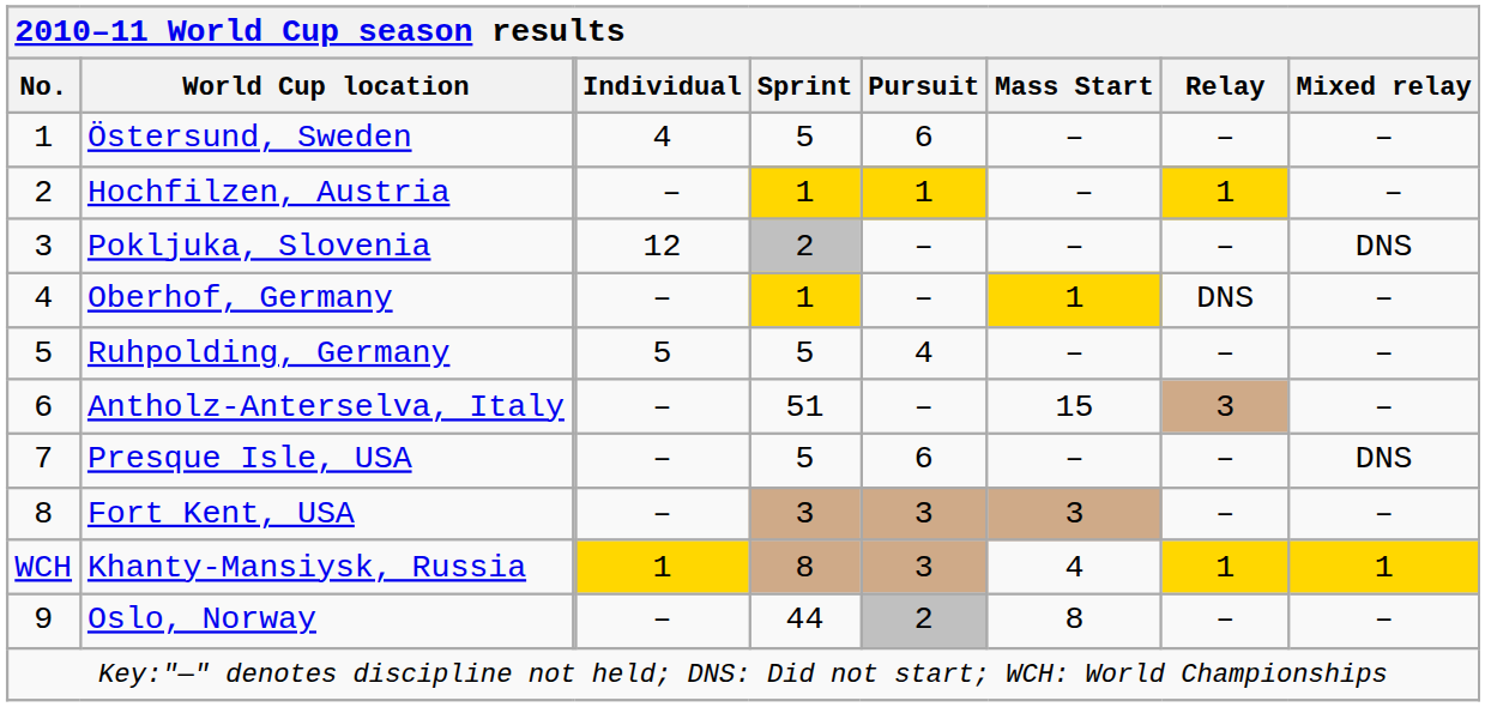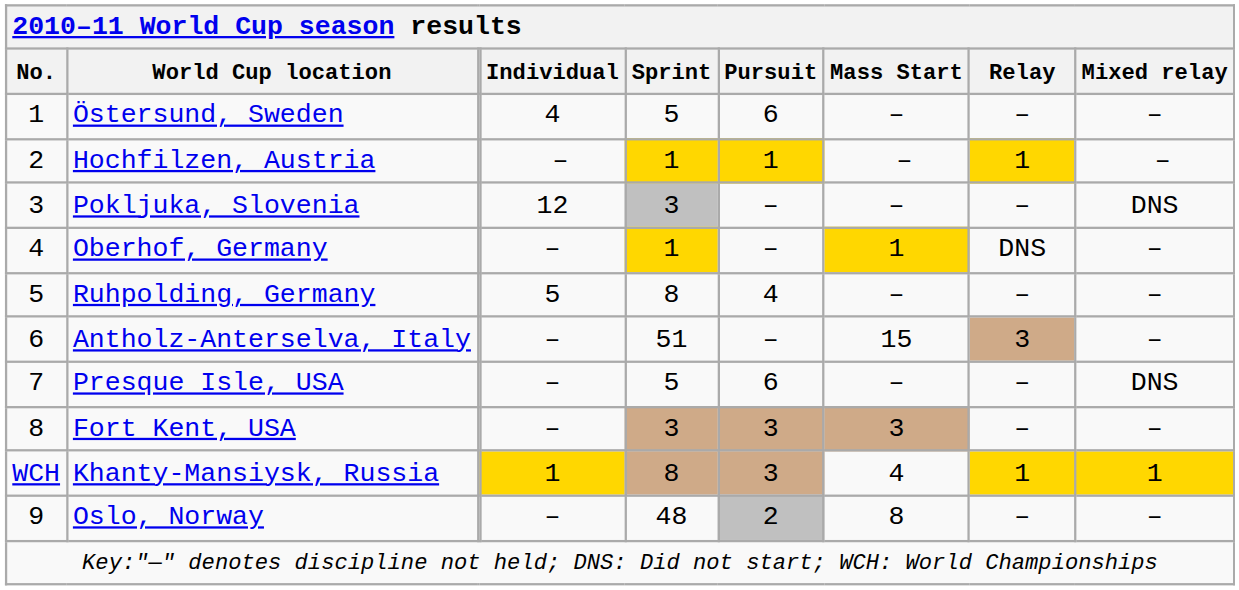Pokljuka, Slovenia | Sprint: 2 -> 3
Ruhpolding, Germany | Sprint: 5 -> 8
Oslo, Norway | Sprint: 44 -> 48
